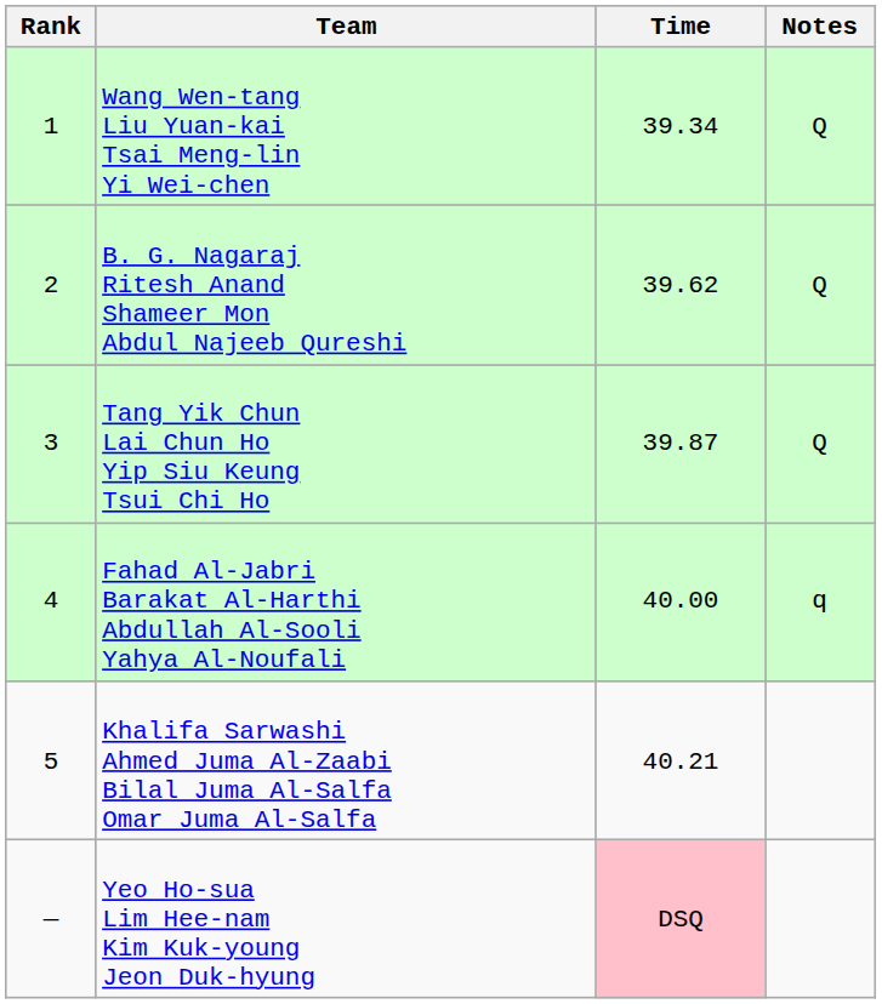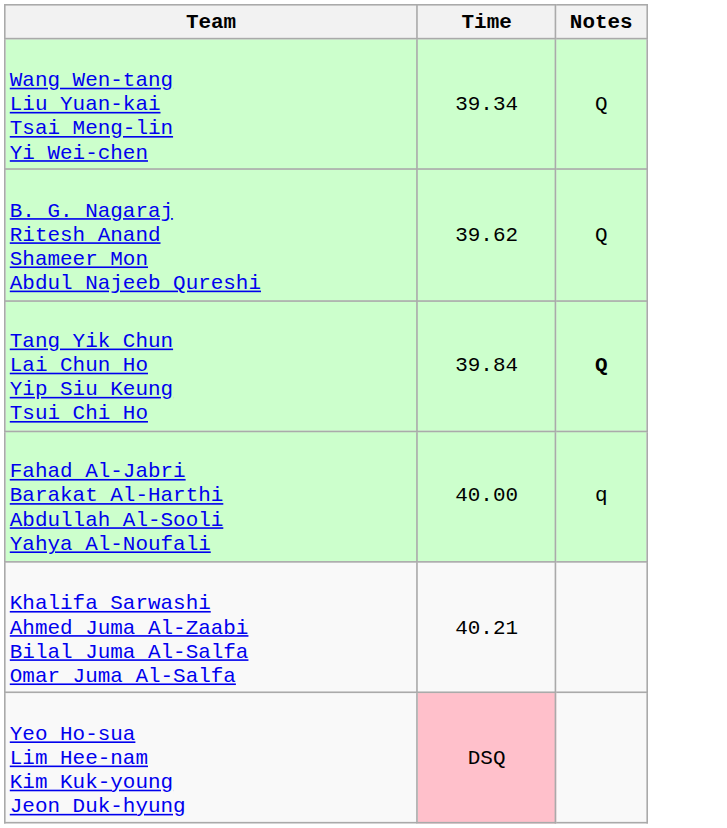- column: Rank | 1 | 2 | 3 | 4 | 5 | —
Tang Yik Chun Lai Chun Ho Yip Siu Keung Tsui Chi Ho | Time: 39.87 -> 39.84
Tang Yik Chun Lai Chun Ho Yip Siu Keung Tsui Chi Ho | Notes: normal -> bold
